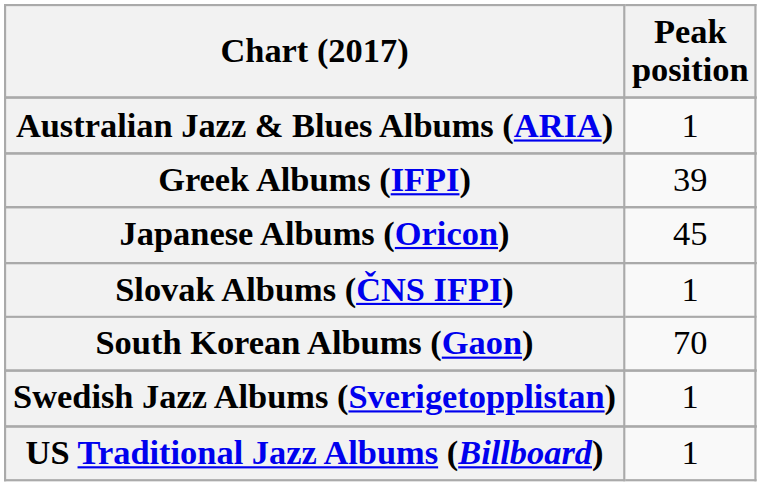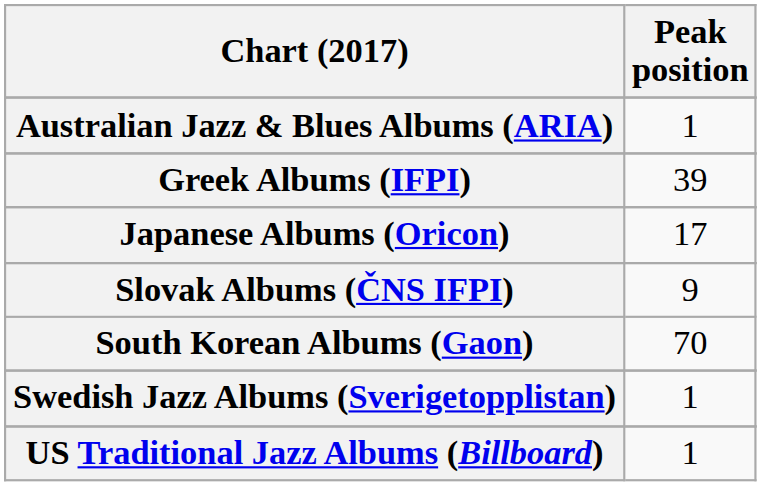Japanese Albums (Oricon) | Peak position: 45 -> 17
Slovak Albums (ČNS IFPI) | Peak position: 1 -> 9
